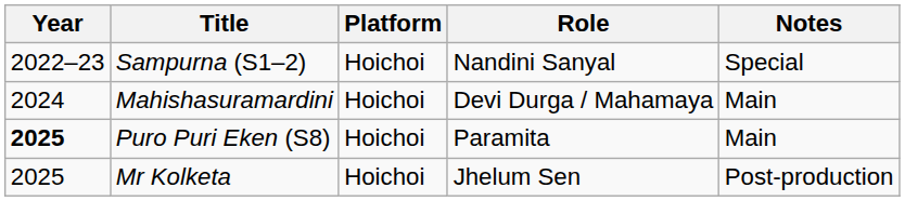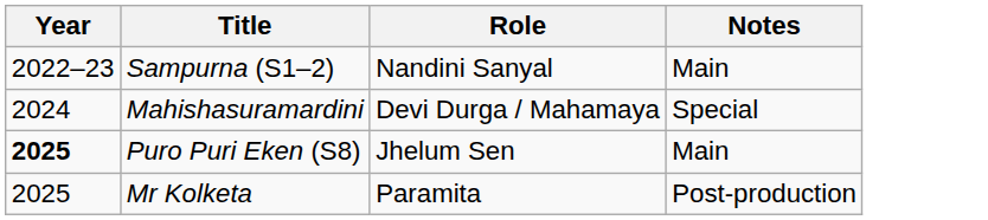- column: Platform | Hoichoi | Hoichoi | Hoichoi | Hoichoi
Sampurna (S1–2) | Notes: Special -> Main
Mahishasuramardini | Notes: Main -> Special
Puro Puri Eken (S8) | Role: Paramita -> Jhelum Sen
Mr Kolketa | Role: Jhelum Sen -> Paramita
